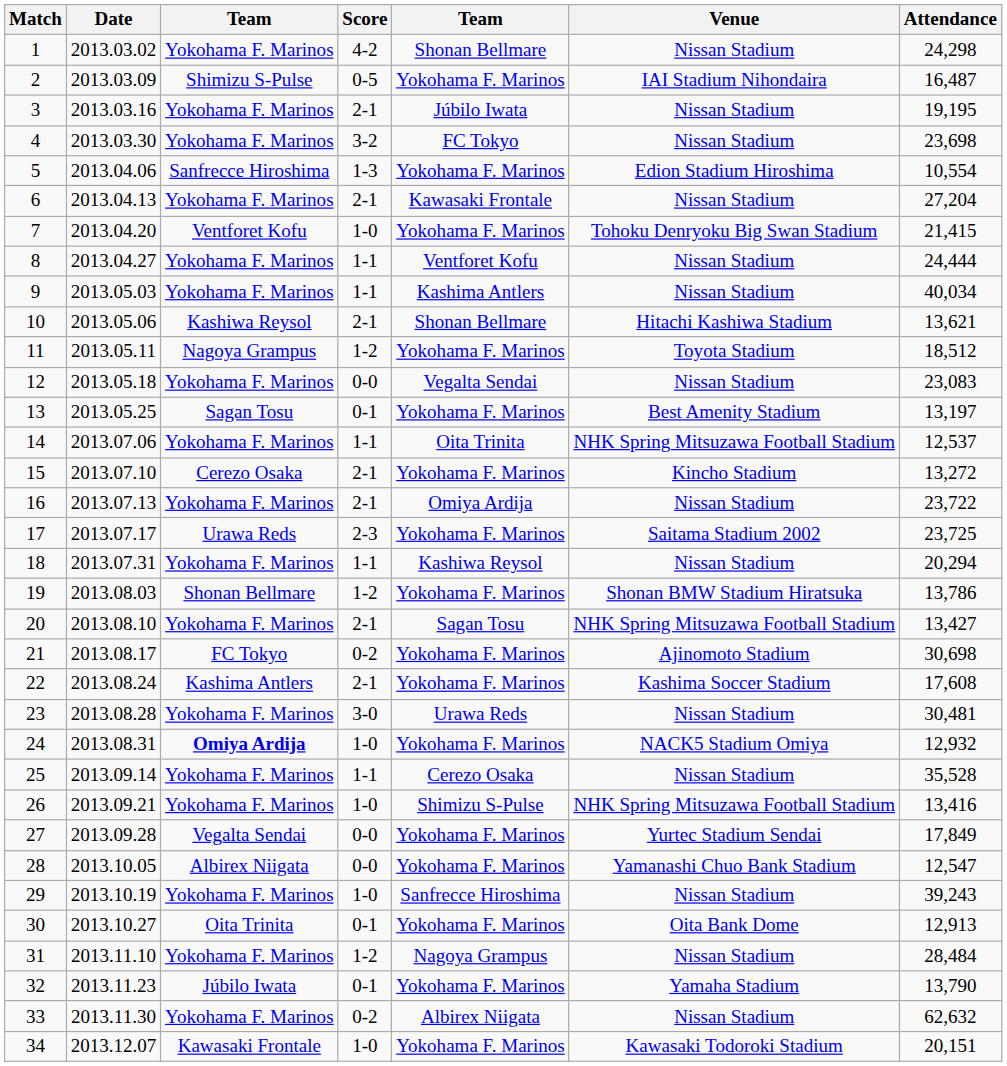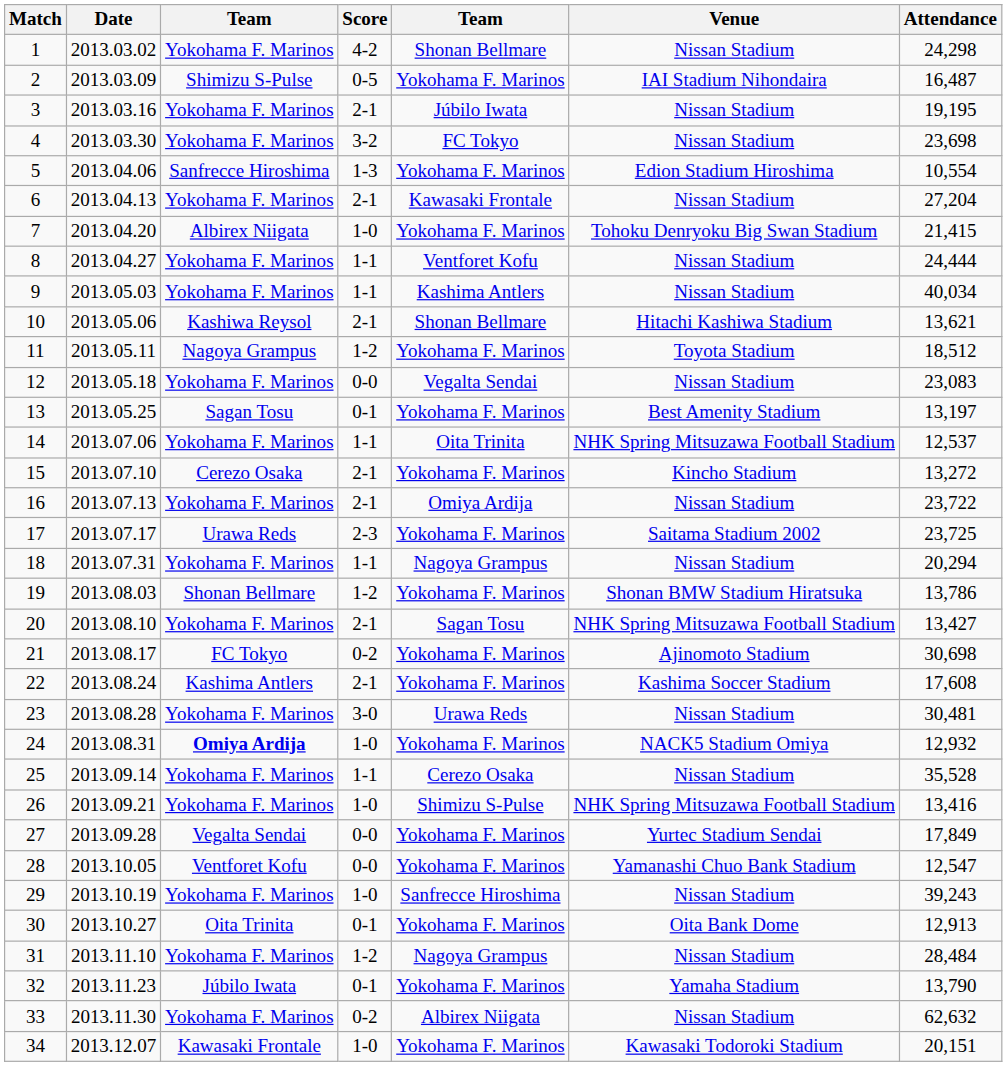7 | column 3: Ventforet Kofu -> Albirex Niigata
18 | column 5: Kashiwa Reysol -> Nagoya Grampus
28 | column 3: Albirex Niigata -> Ventforet Kofu
